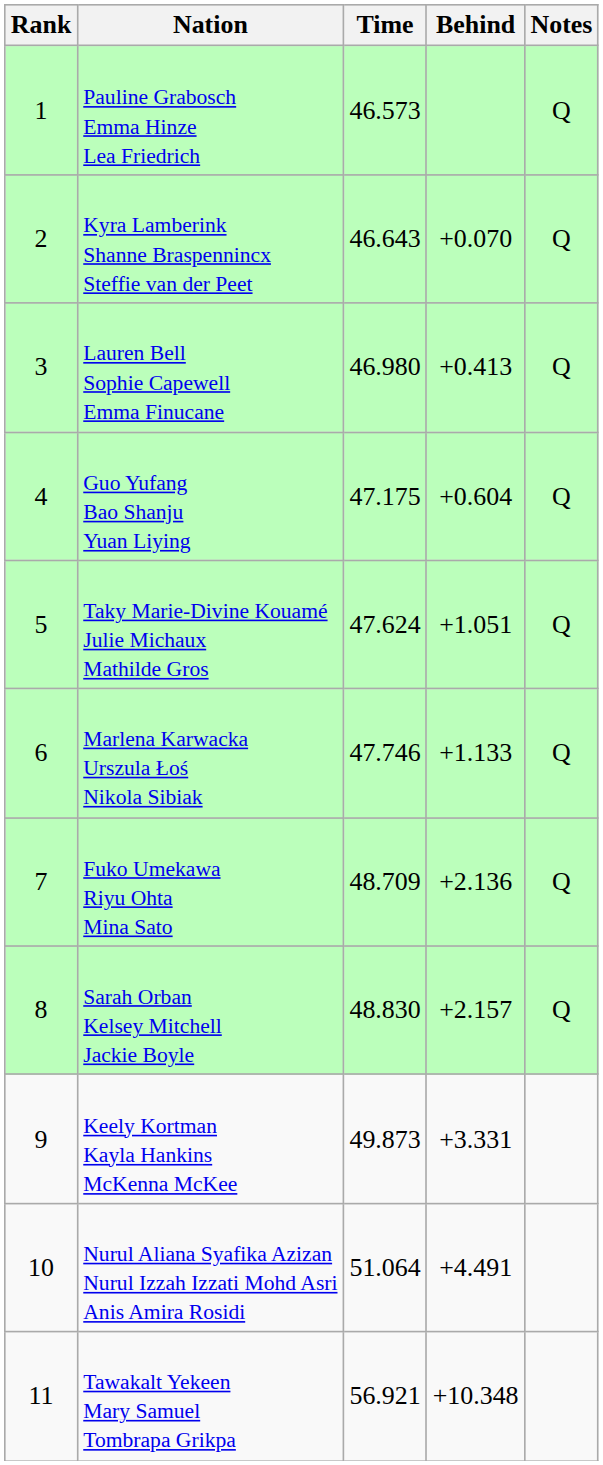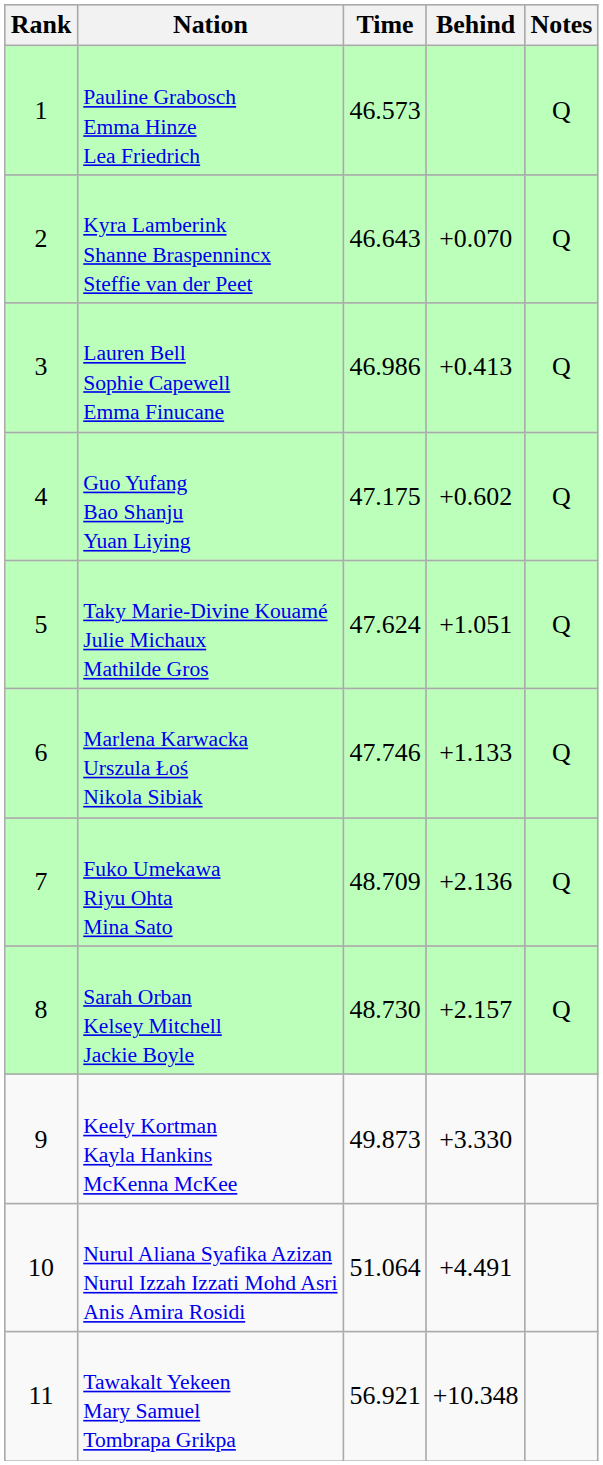Lauren Bell Sophie Capewell Emma Finucane | Time: 46.980 -> 46.986
Guo Yufang Bao Shanju Yuan Liying | Behind: +0.604 -> +0.602
Sarah Orban Kelsey Mitchell Jackie Boyle | Time: 48.830 -> 48.730
Keely Kortman Kayla Hankins McKenna McKee | Behind: +3.331 -> +3.330
